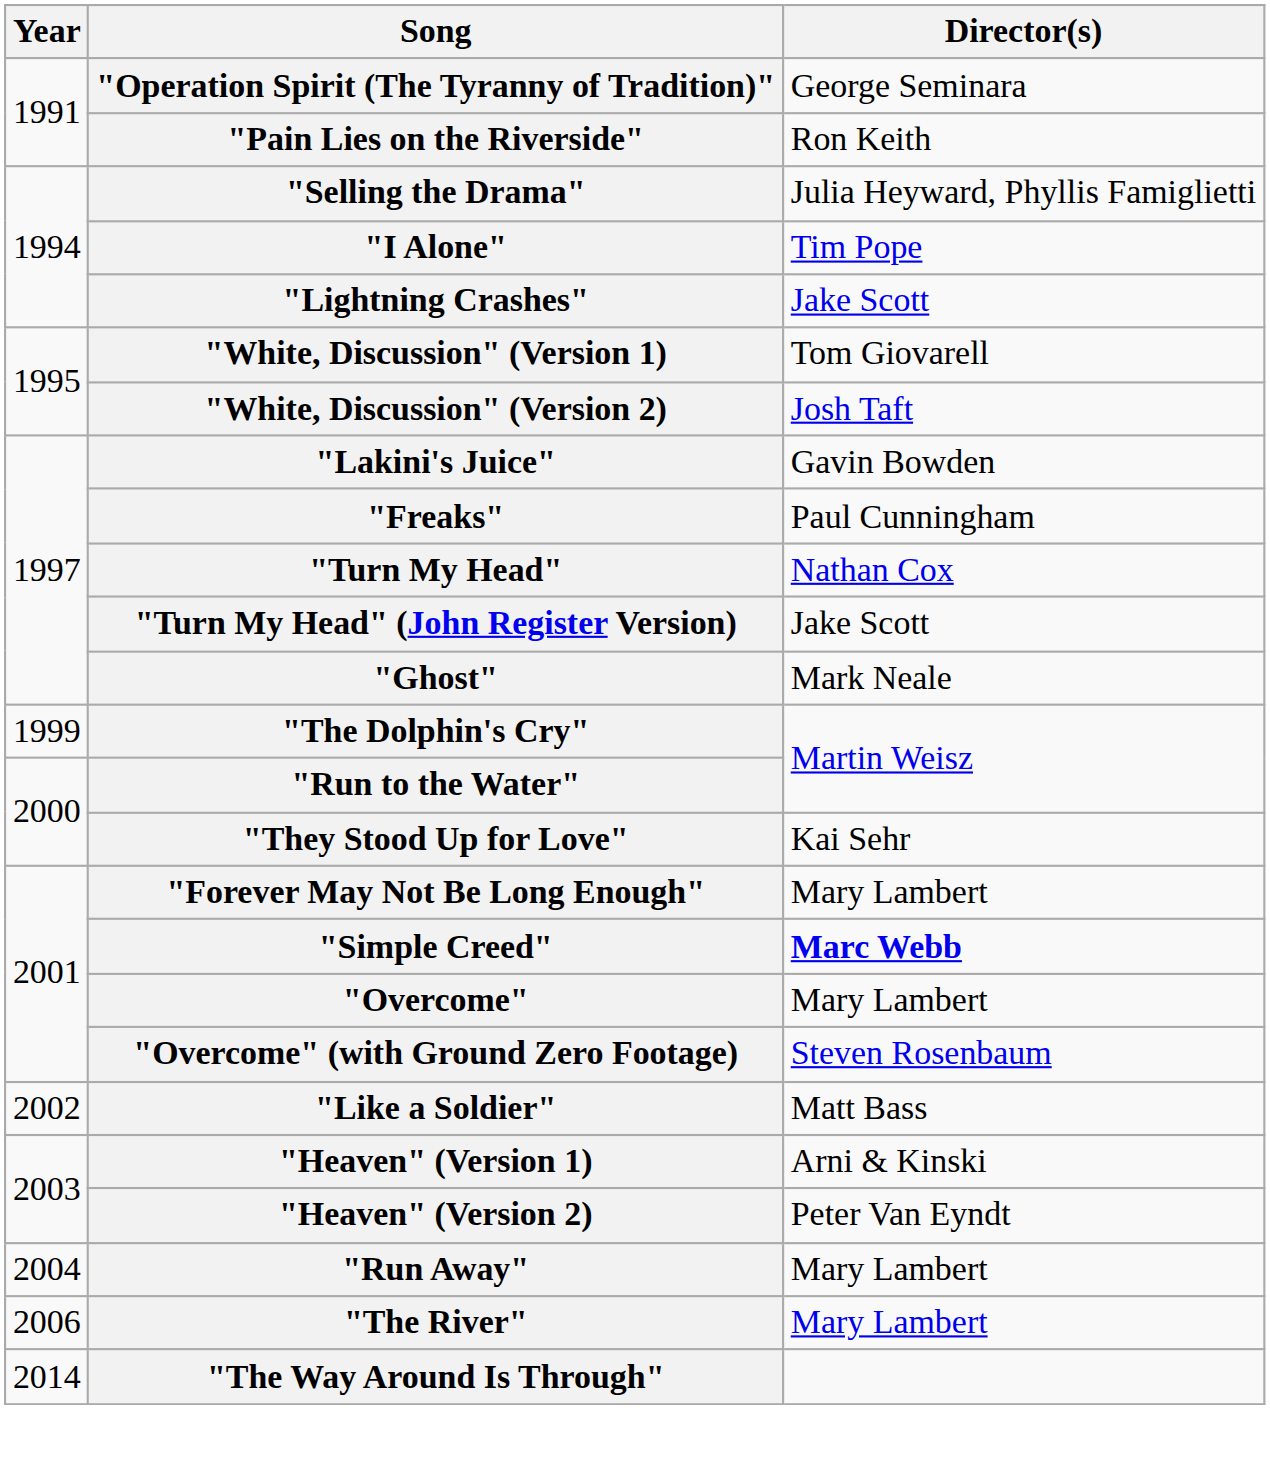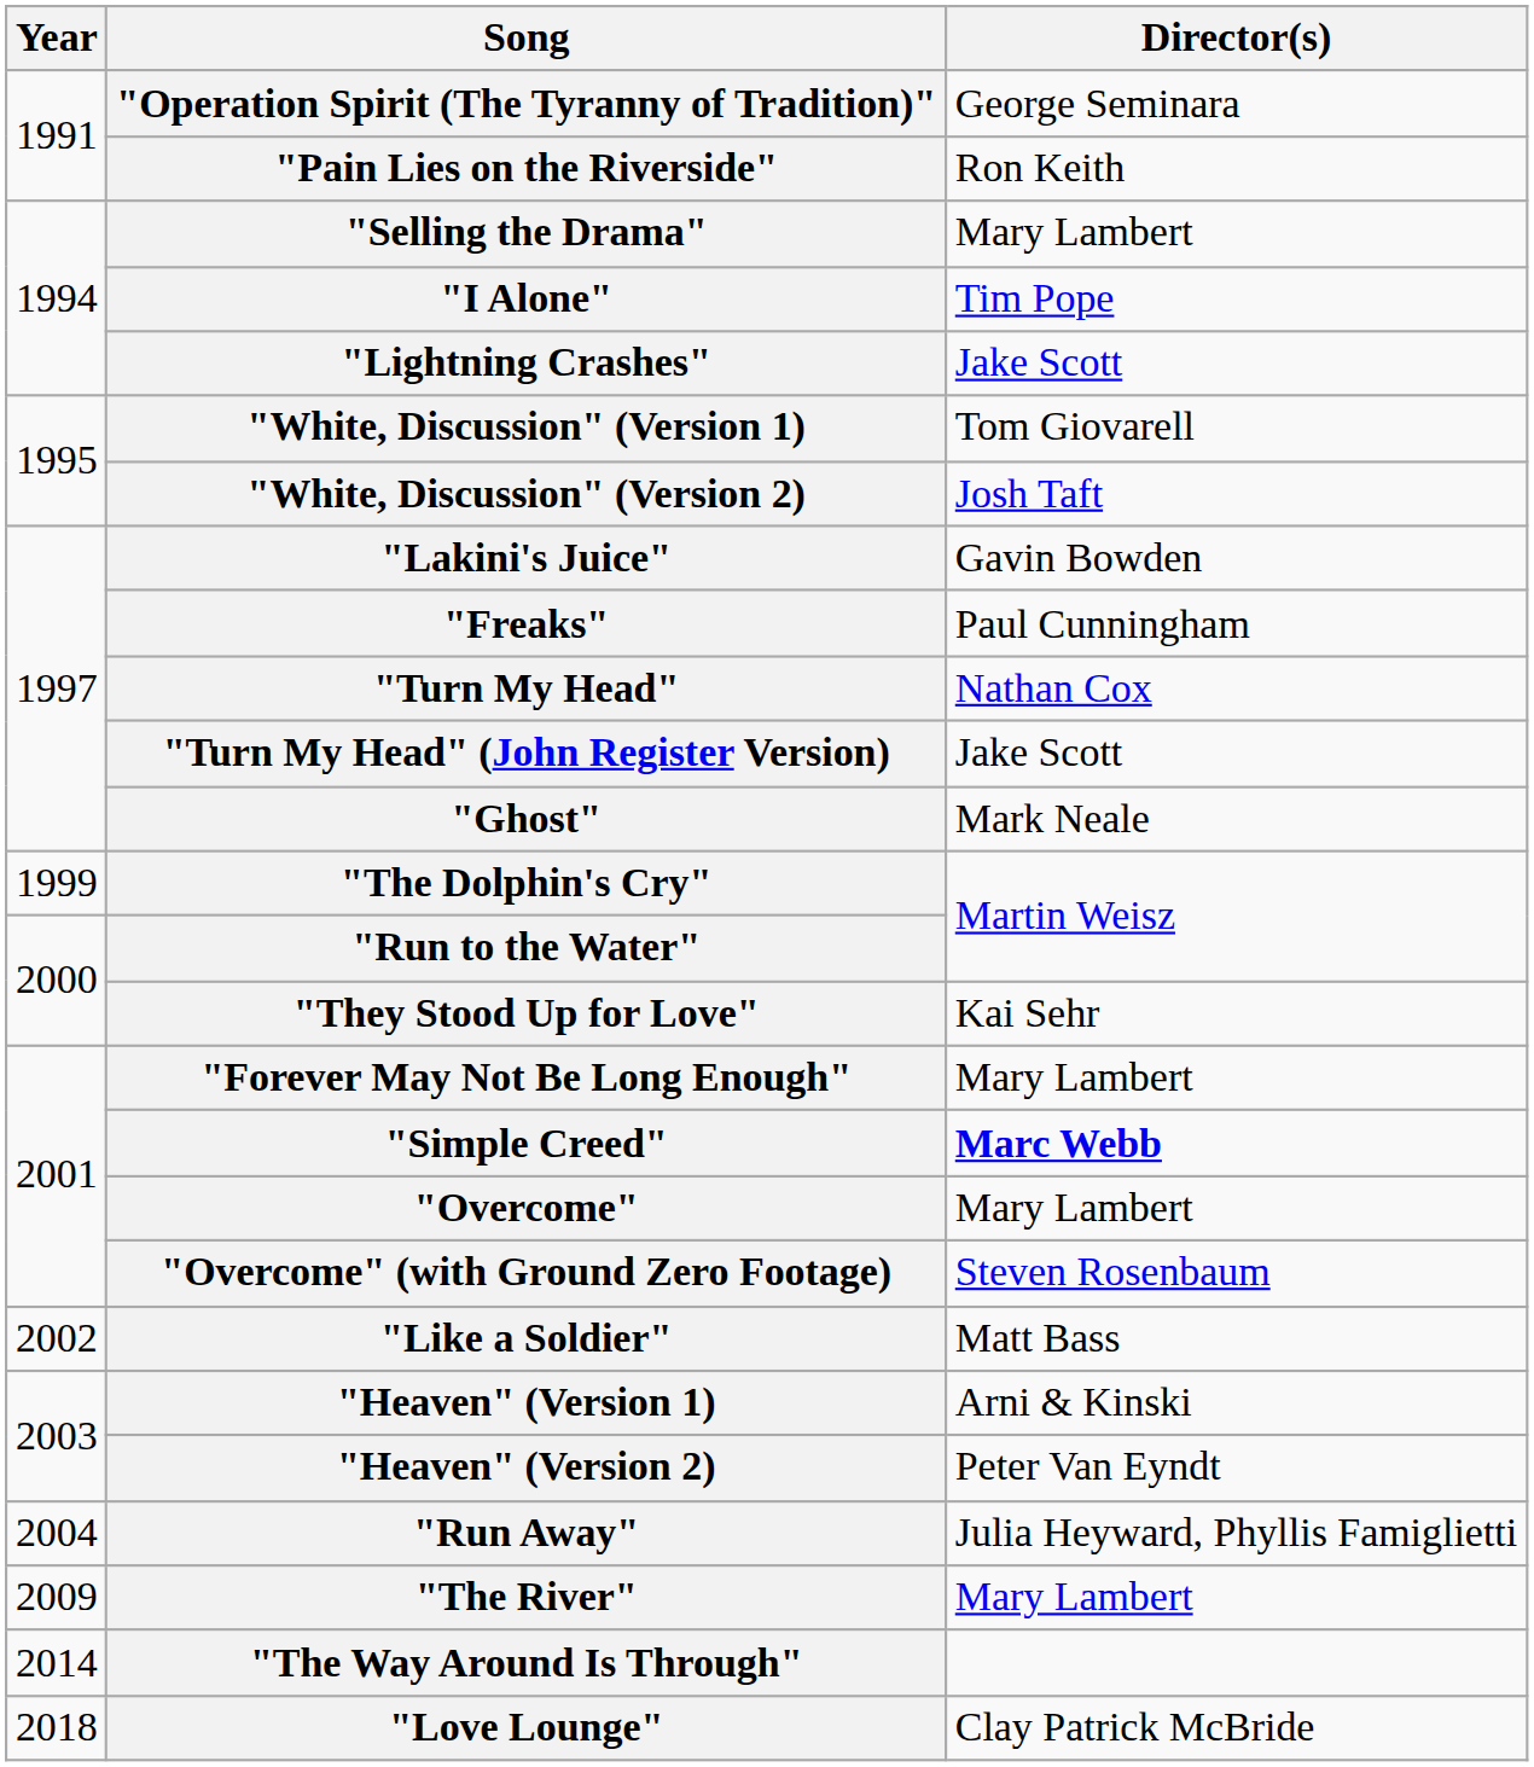"Selling the Drama" | Director(s): Julia Heyward, Phyllis Famiglietti -> Mary Lambert
"Run Away" | Director(s): Mary Lambert -> Julia Heyward, Phyllis Famiglietti
"The River" | Year: 2006 -> 2009
+ row: 2018 | "Love Lounge" | Clay Patrick McBride
